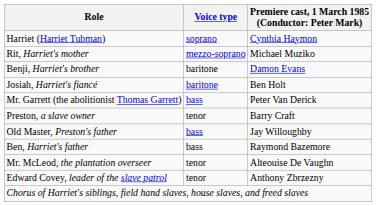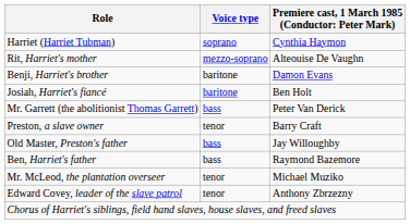Rit, Harriet's mother | column 3: Michael Muziko -> Alteouise De Vaughn
Mr. McLeod, the plantation overseer | column 3: Alteouise De Vaughn -> Michael Muziko
